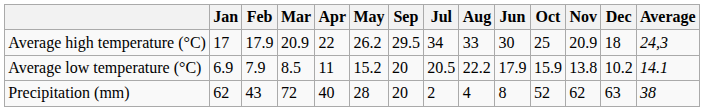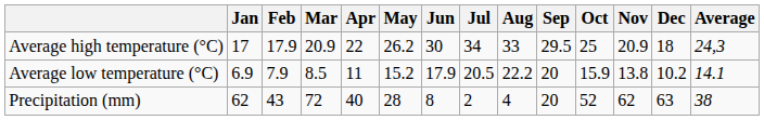columns swapped: Jun <-> Sep
